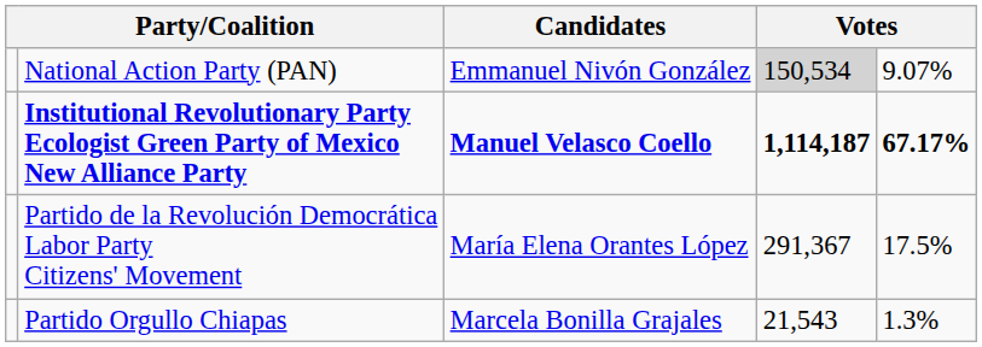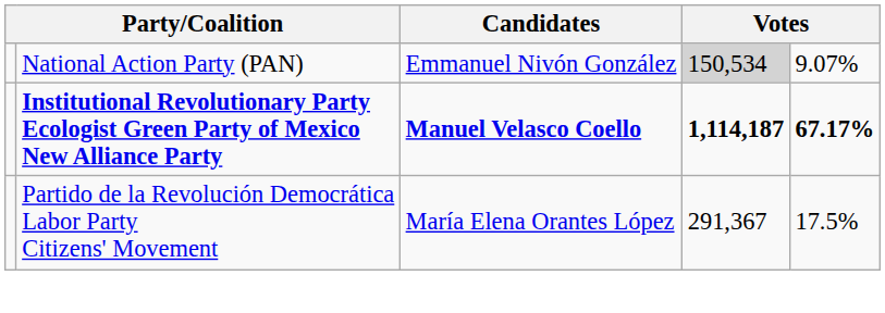- row: Partido Orgullo Chiapas | Marcela Bonilla Grajales | 21,543 | 1.3%
